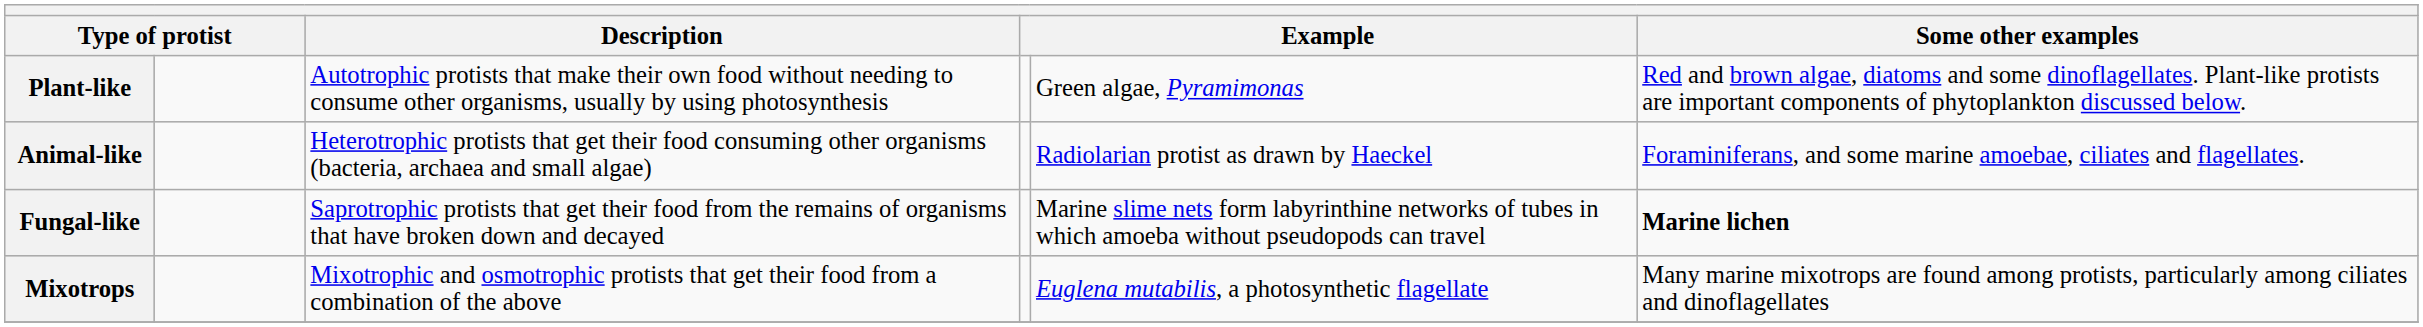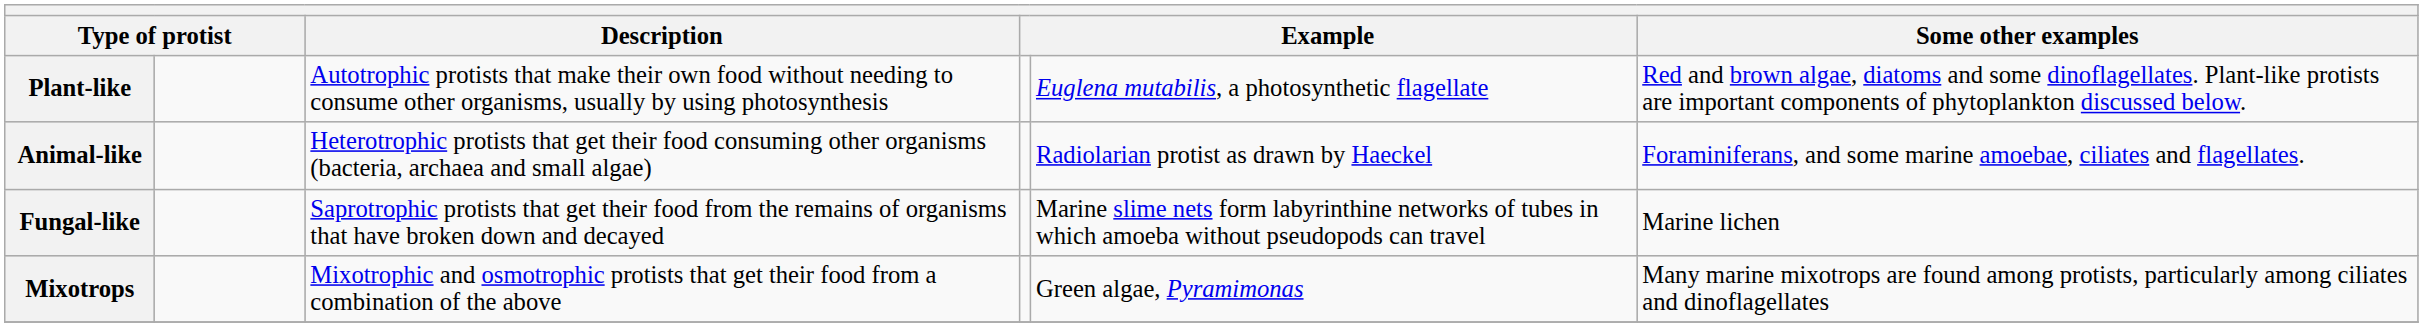Plant-like | column 5: Green algae, Pyramimonas -> Euglena mutabilis, a photosynthetic flagellate
Fungal-like | Some other examples: bold -> normal
Mixotrops | column 5: Euglena mutabilis, a photosynthetic flagellate -> Green algae, Pyramimonas
